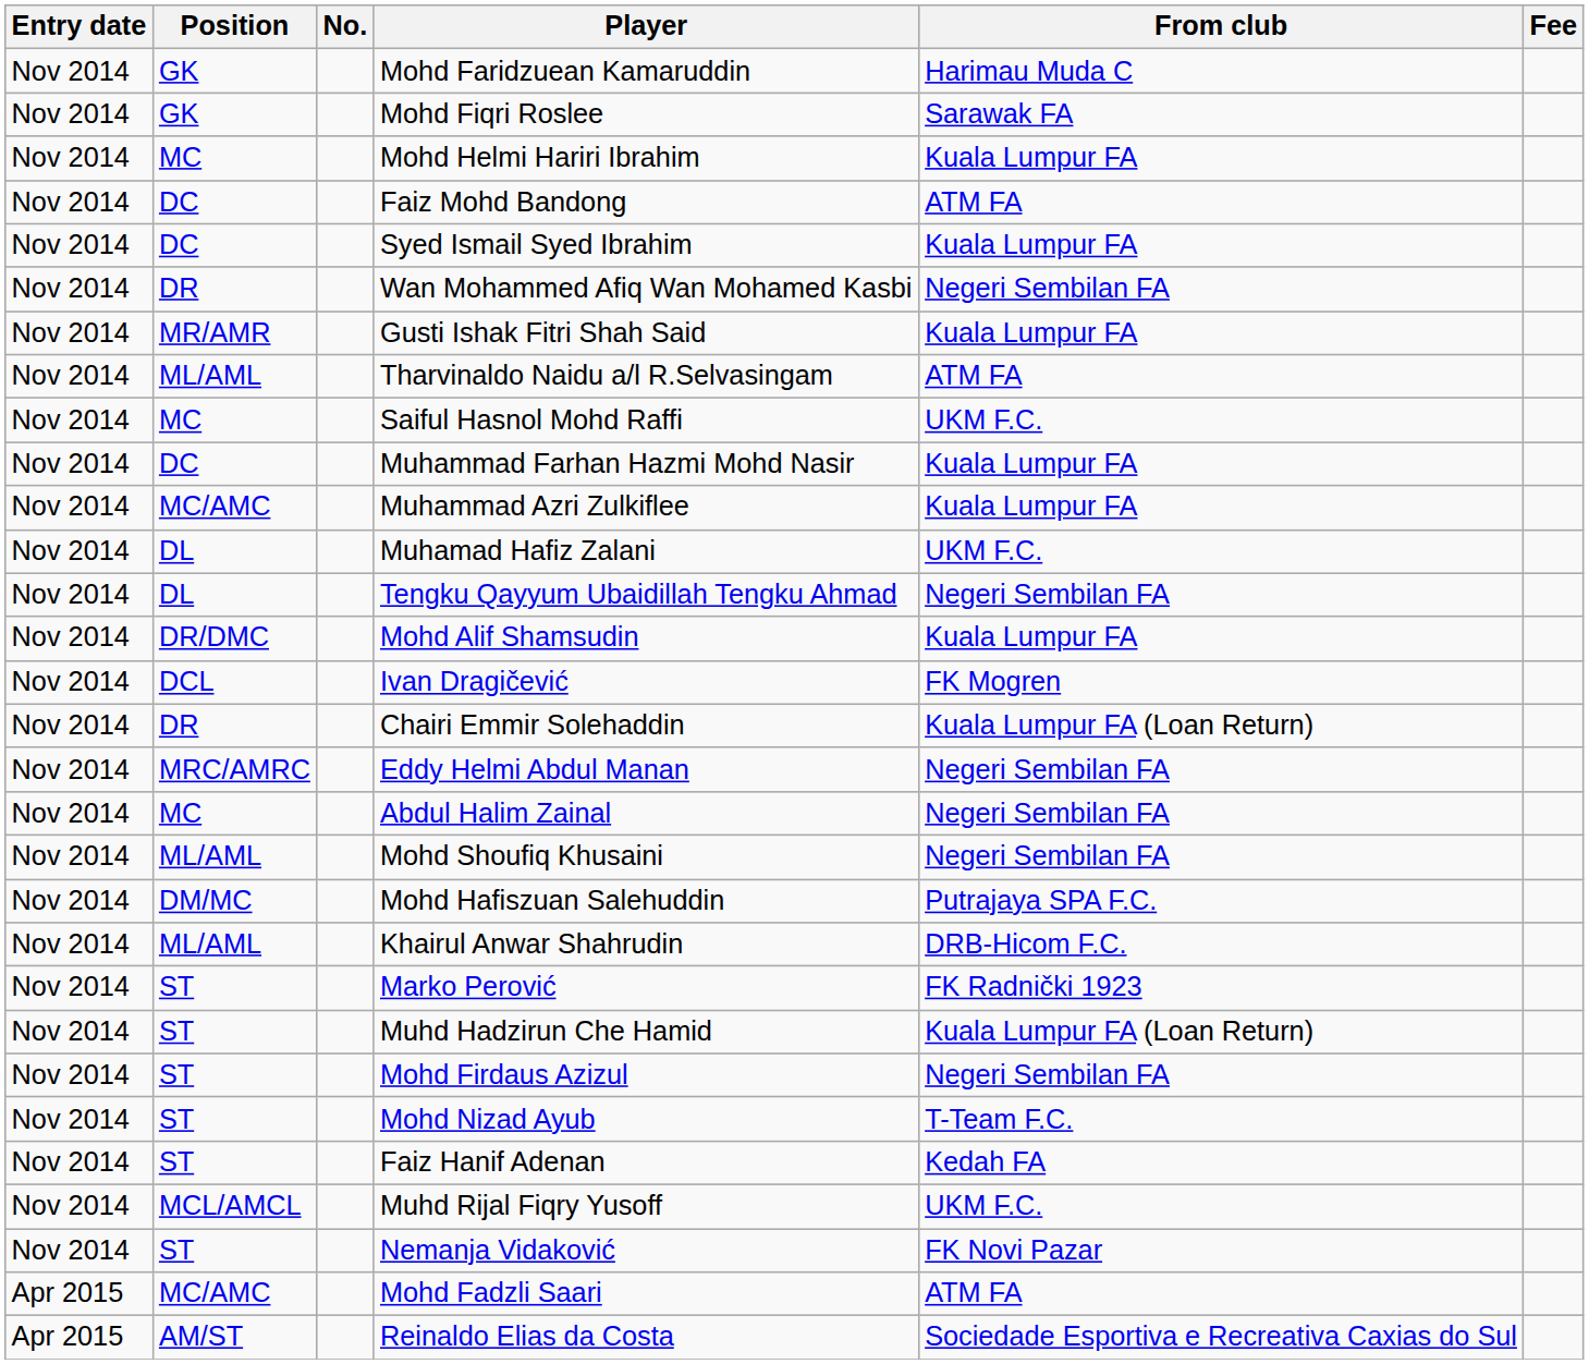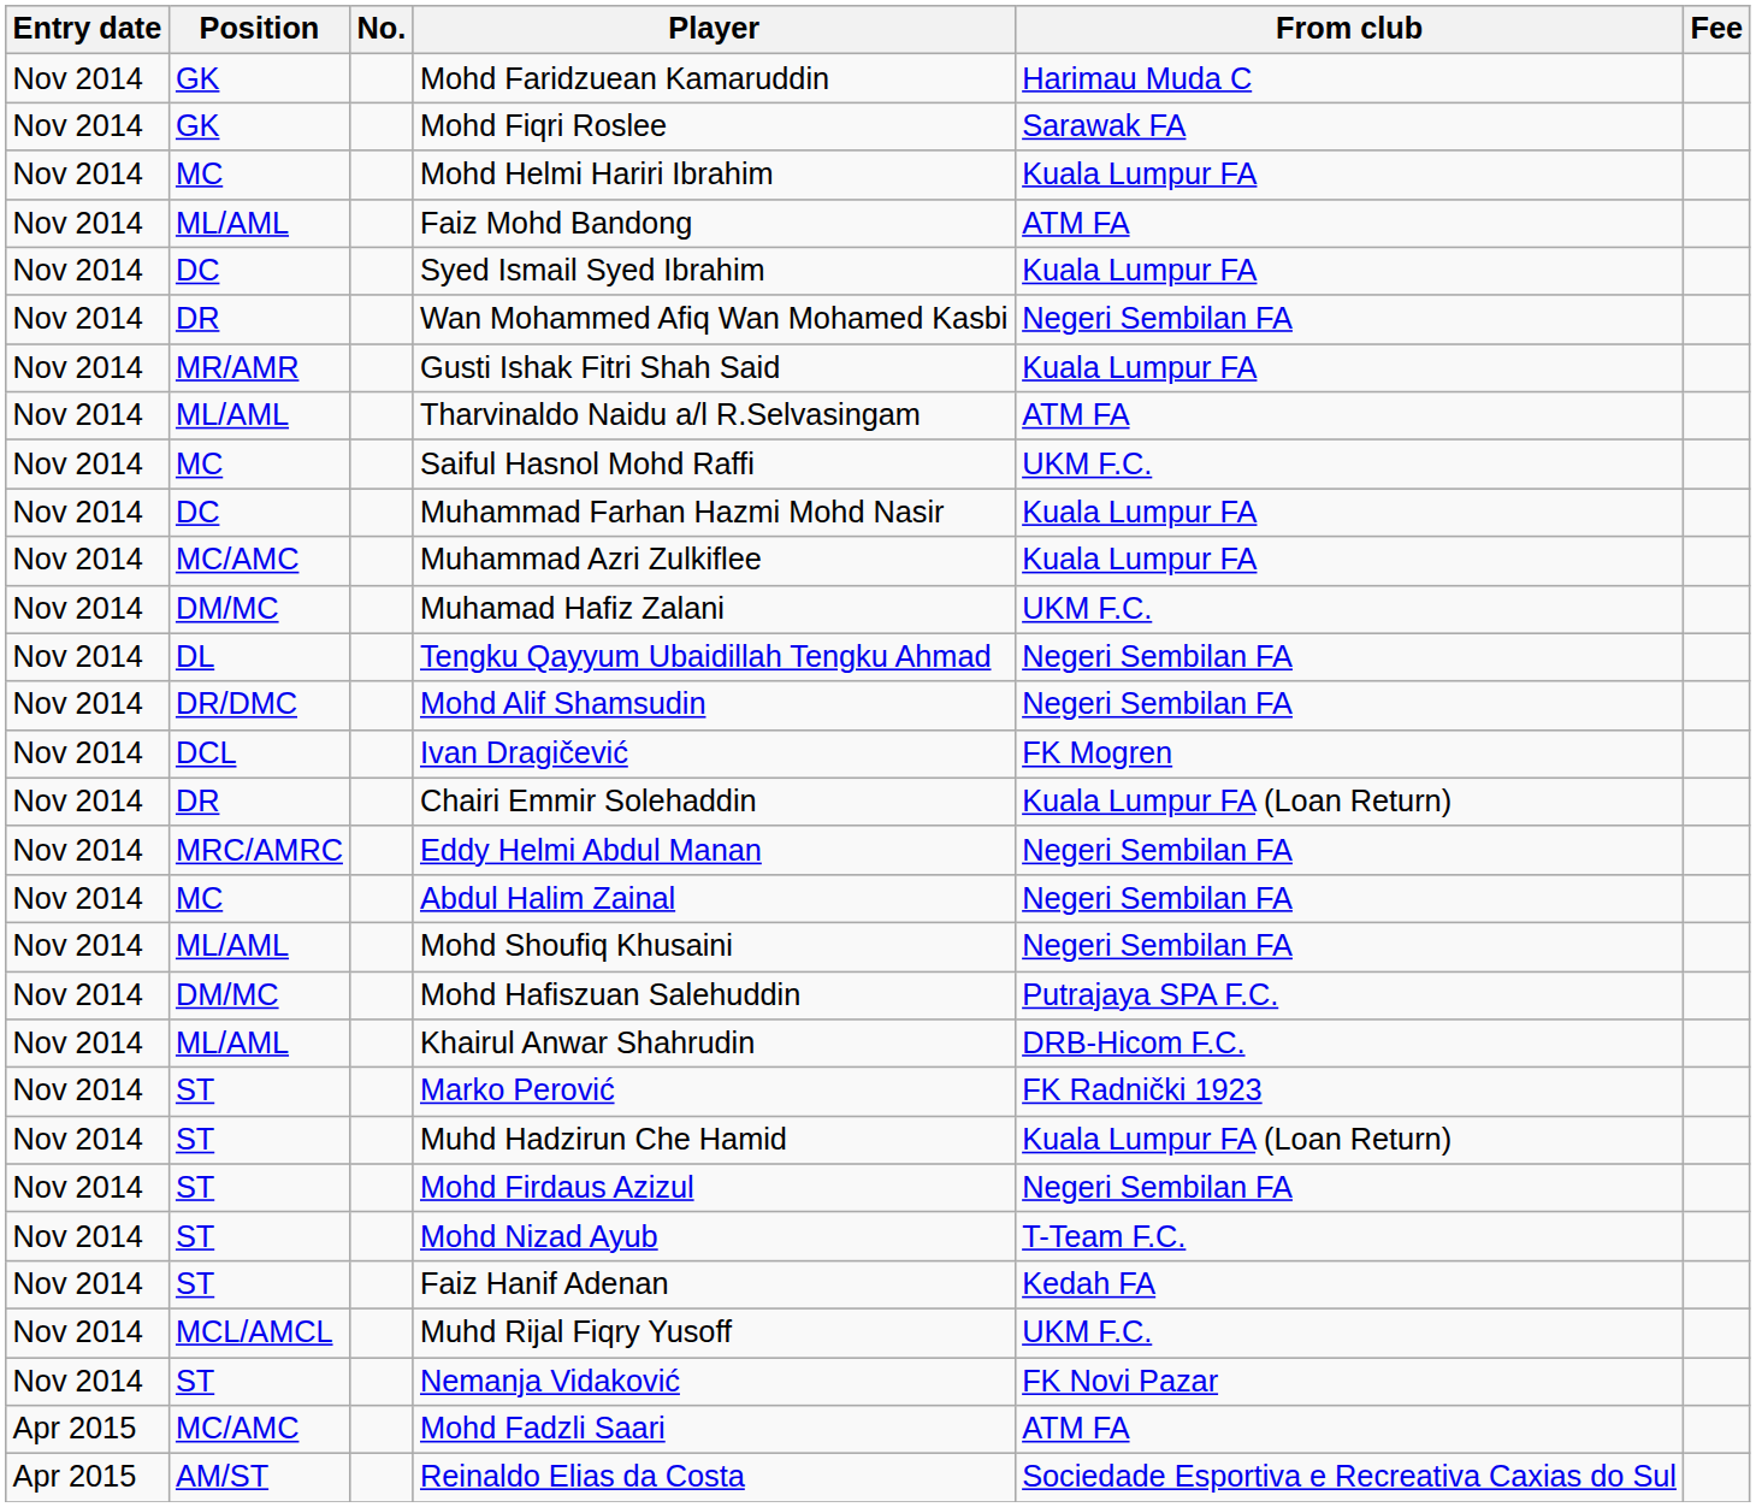Faiz Mohd Bandong | Position: DC -> ML/AML
Muhamad Hafiz Zalani | Position: DL -> DM/MC
Mohd Alif Shamsudin | From club: Kuala Lumpur FA -> Negeri Sembilan FA
